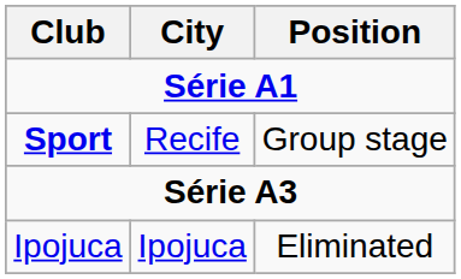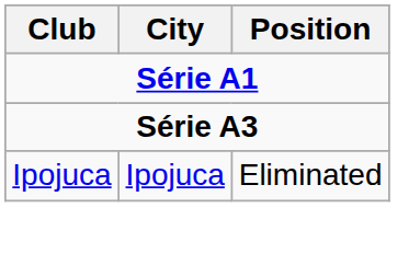- row: Sport | Recife | Group stage
